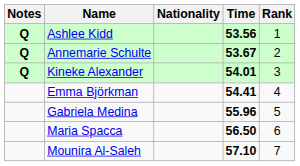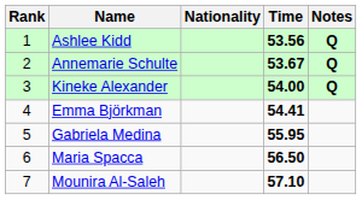columns swapped: Rank <-> Notes
Kineke Alexander | Time: 54.01 -> 54.00
Gabriela Medina | Time: 55.96 -> 55.95
